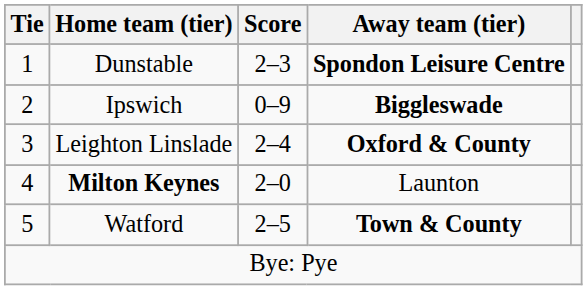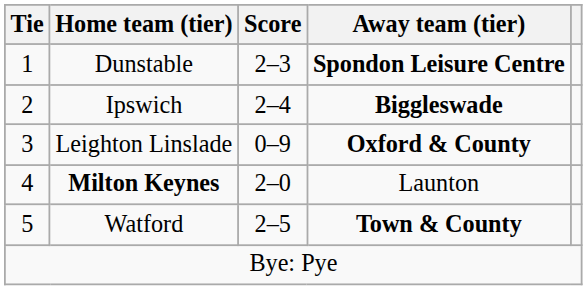Ipswich | Score: 0–9 -> 2–4
Leighton Linslade | Score: 2–4 -> 0–9
